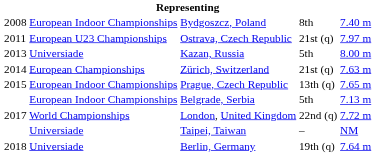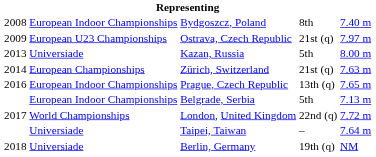Ostrava, Czech Republic | column 1: 2011 -> 2009
Prague, Czech Republic | column 1: 2015 -> 2016
Taipei, Taiwan | column 5: NM -> 7.64 m
Berlin, Germany | column 5: 7.64 m -> NM
